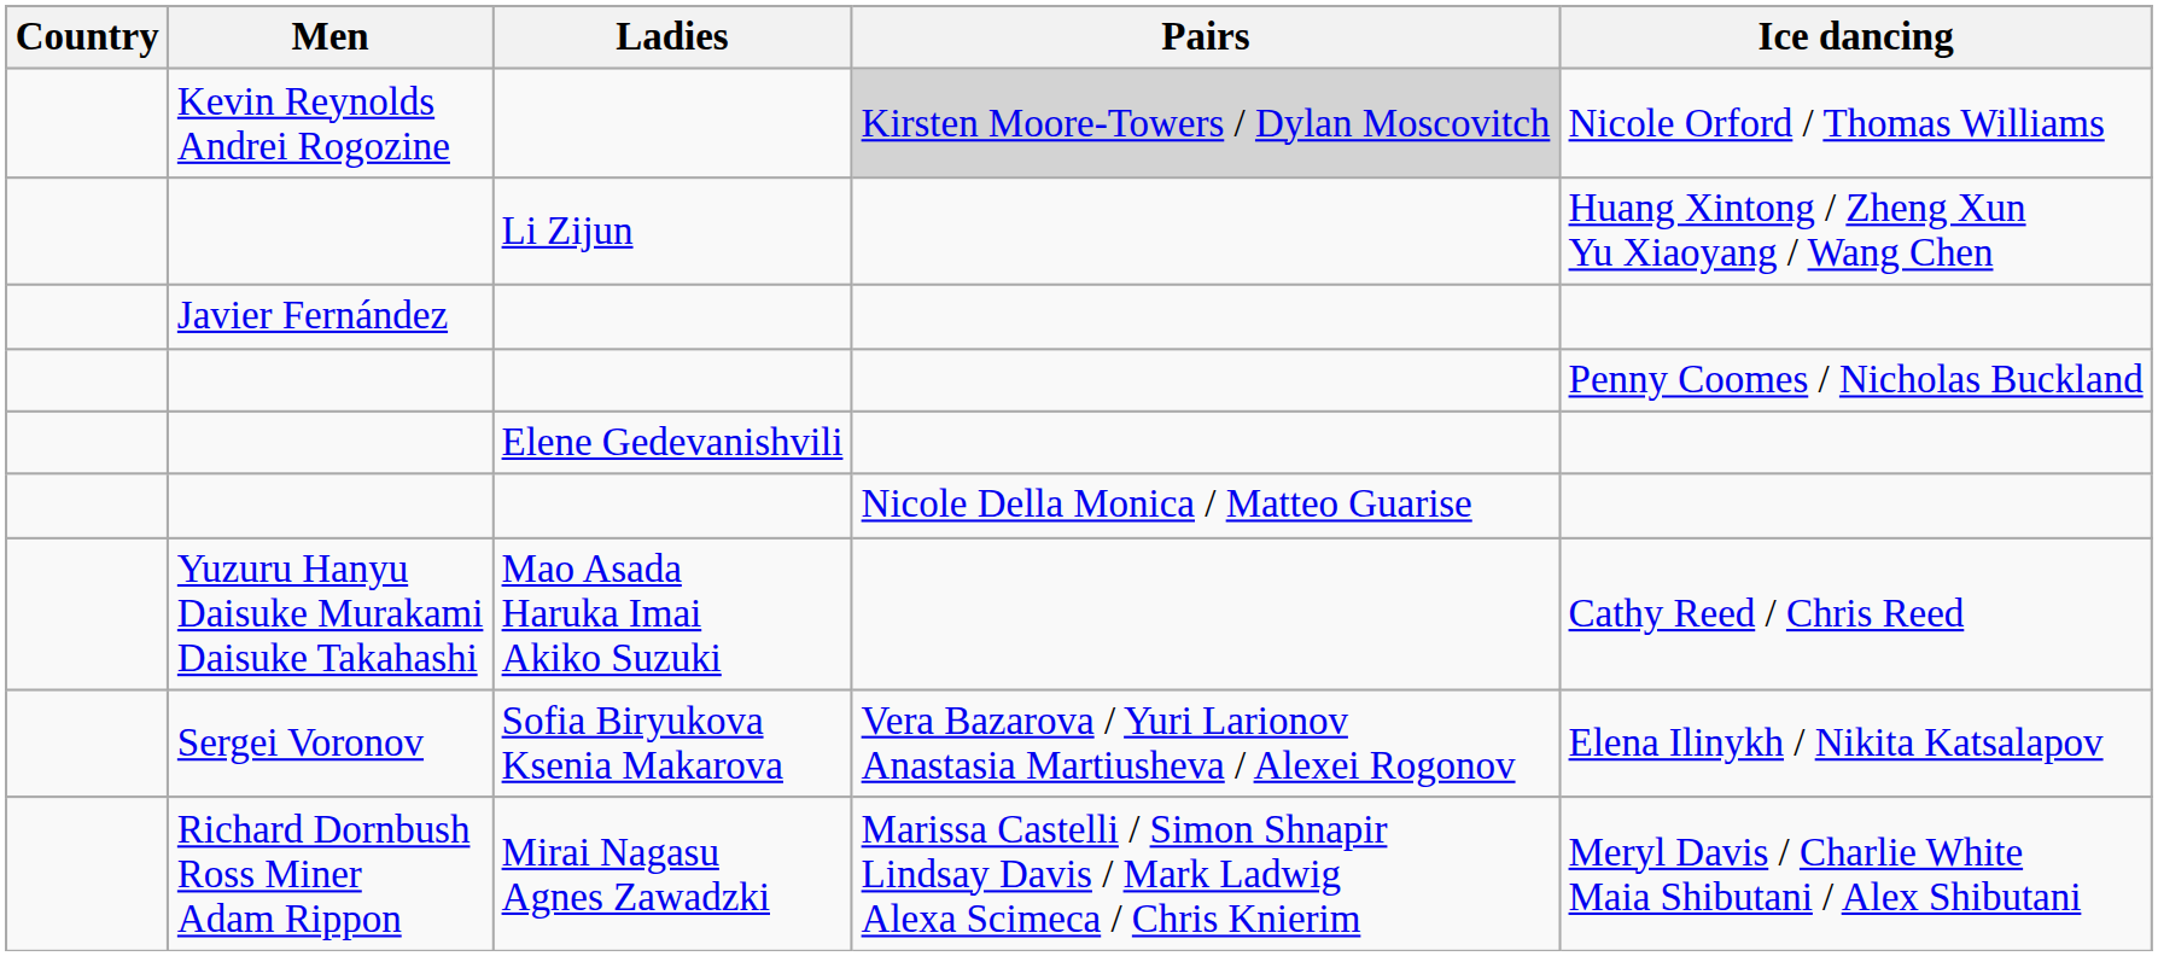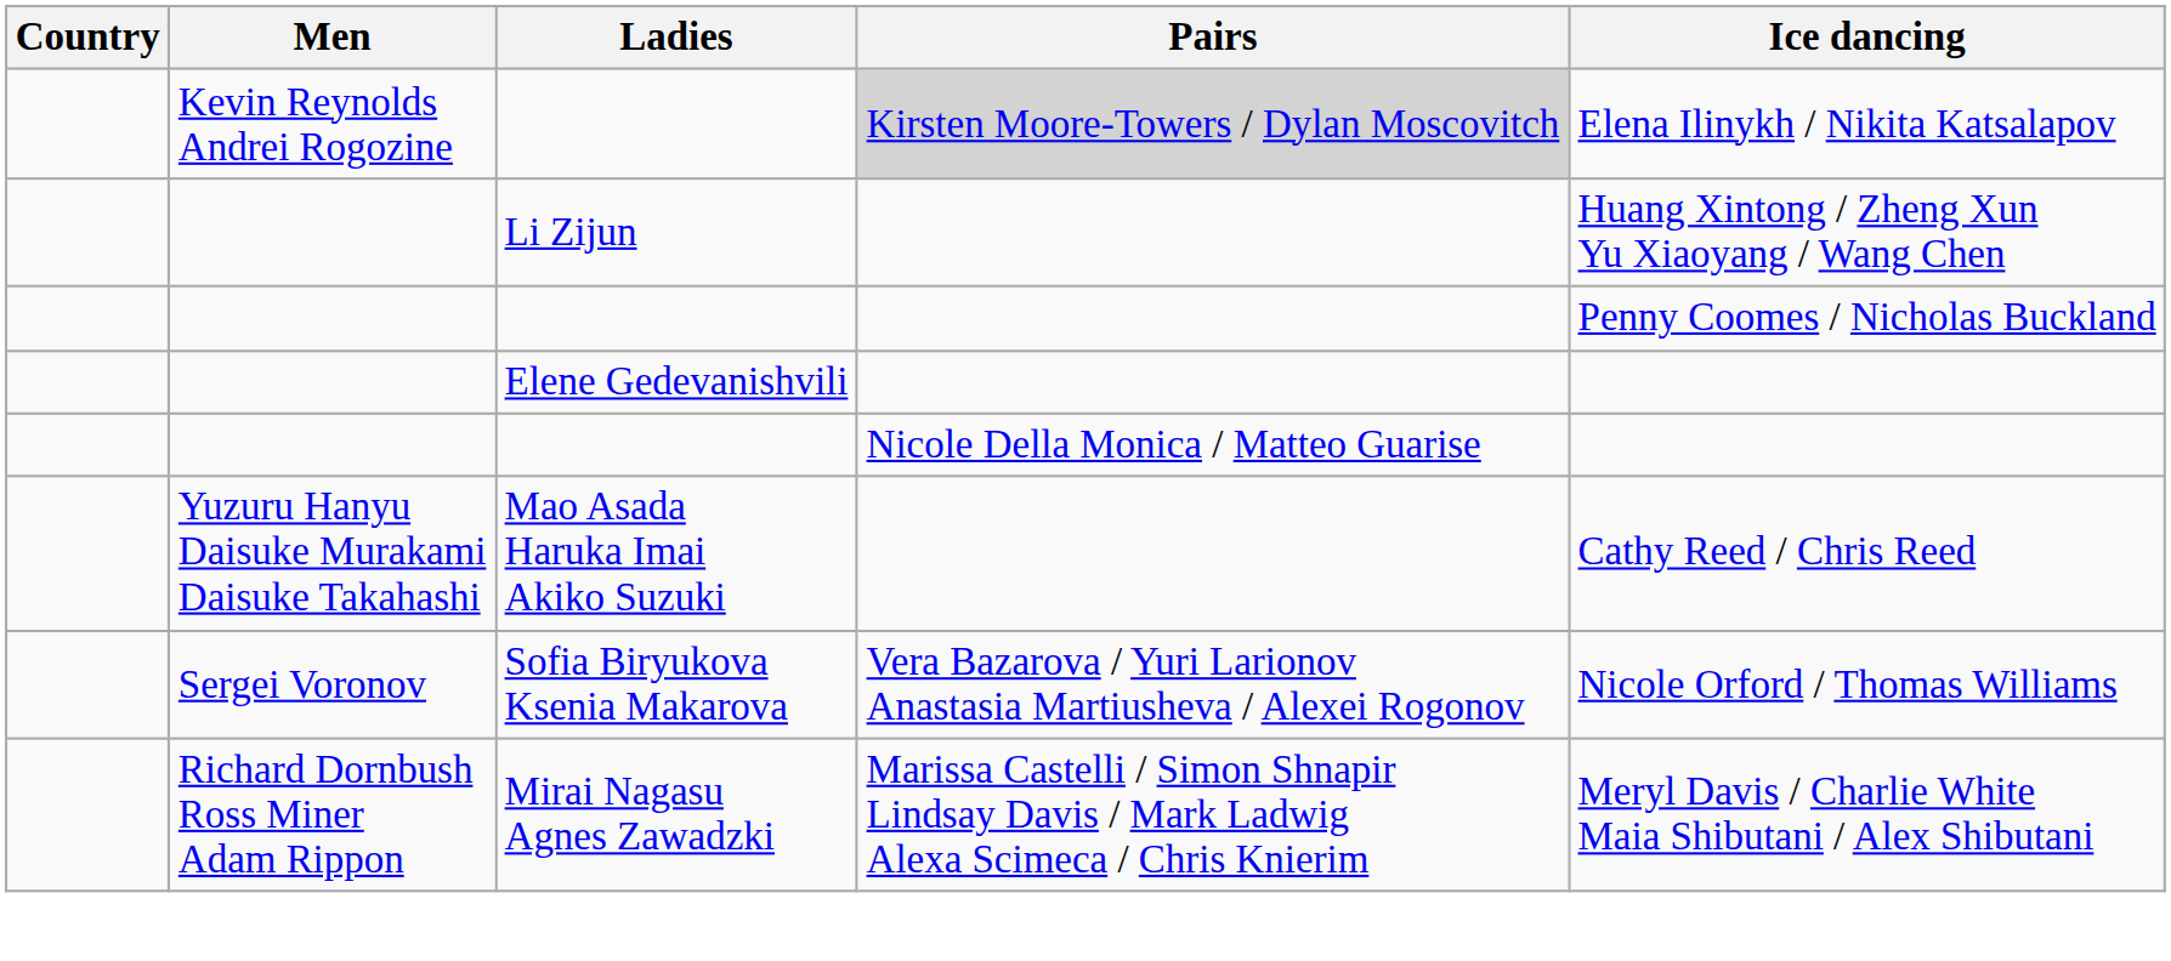Kevin Reynolds Andrei Rogozine | Ice dancing: Nicole Orford / Thomas Williams -> Elena Ilinykh / Nikita Katsalapov
- row: Javier Fernández
Sergei Voronov | Ice dancing: Elena Ilinykh / Nikita Katsalapov -> Nicole Orford / Thomas Williams
